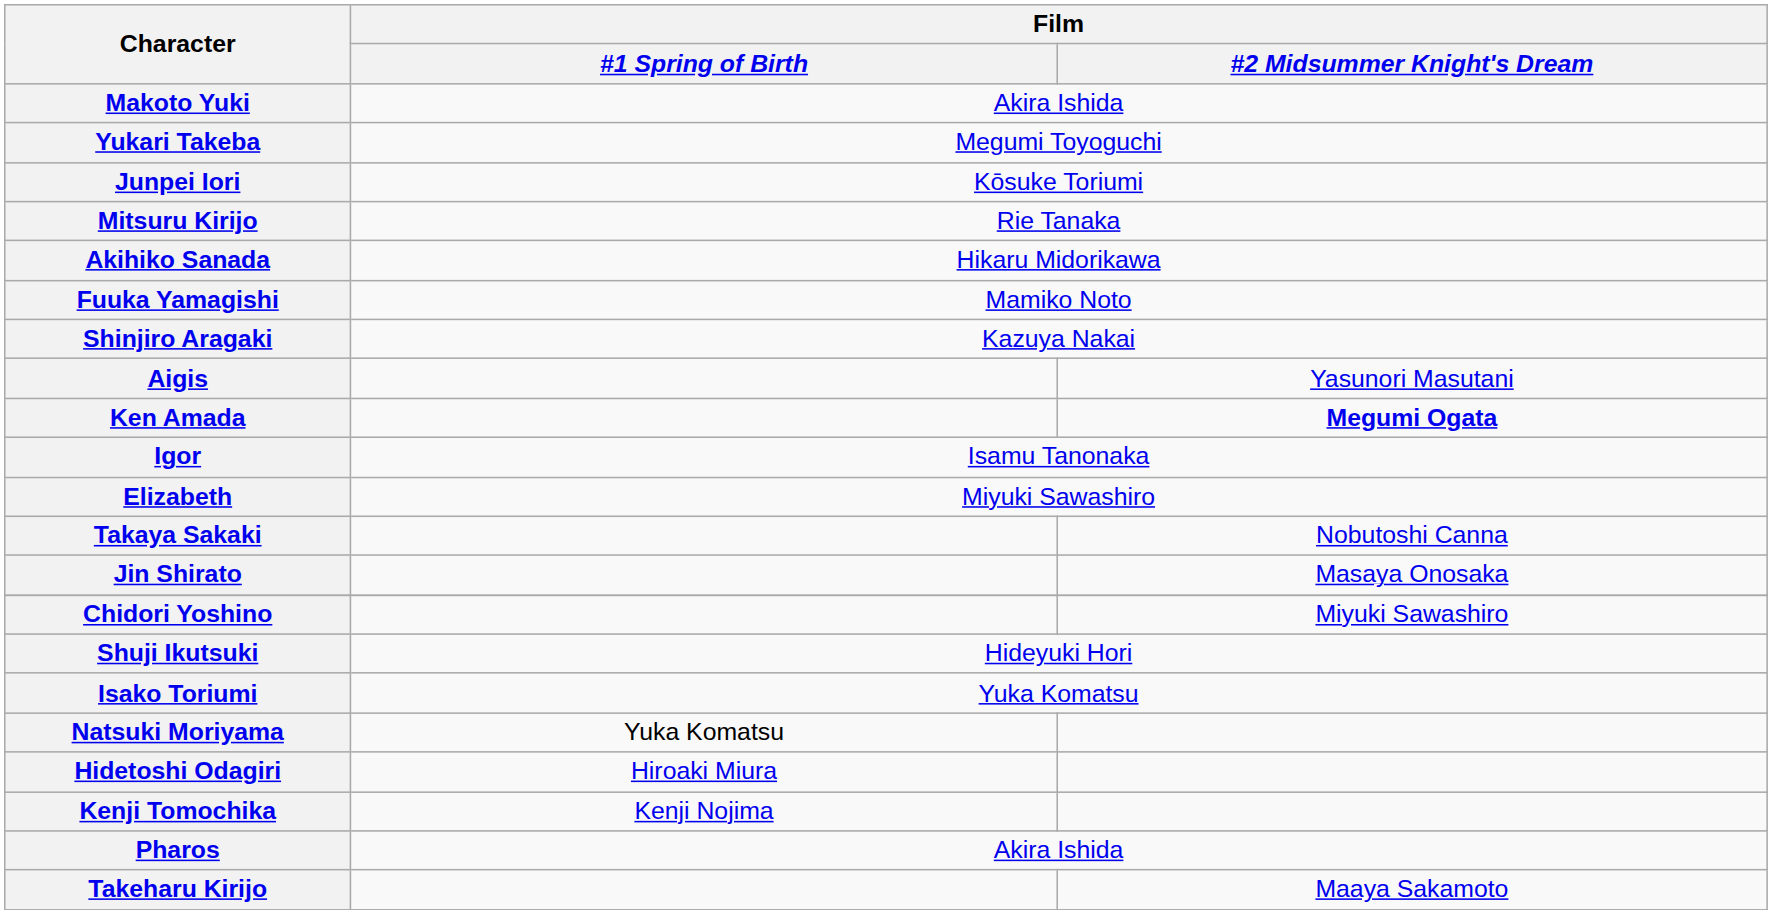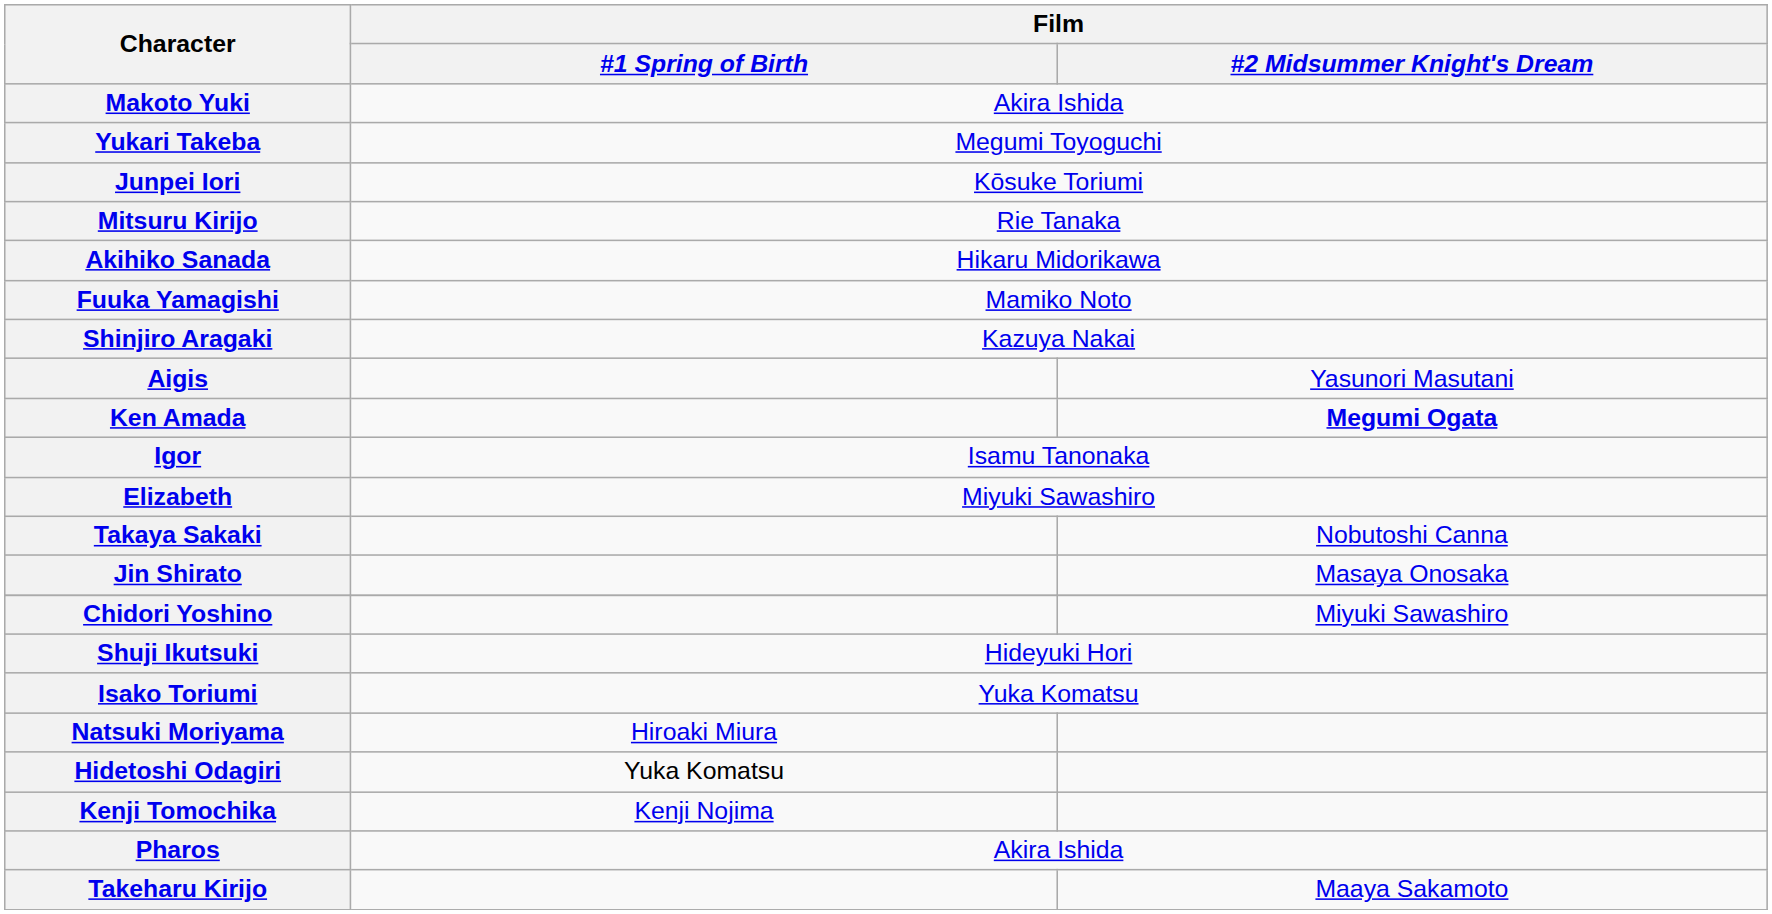Natsuki Moriyama | Film / #1 Spring of Birth: Yuka Komatsu -> Hiroaki Miura
Hidetoshi Odagiri | Film / #1 Spring of Birth: Hiroaki Miura -> Yuka Komatsu
